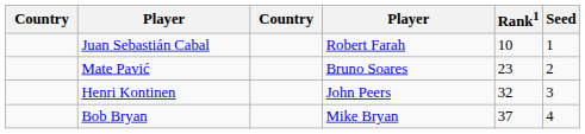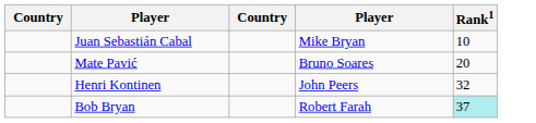- column: Seed | 1 | 2 | 3 | 4
Juan Sebastián Cabal | column 4: Robert Farah -> Mike Bryan
Mate Pavić | Rank1: 23 -> 20
Bob Bryan | column 4: Mike Bryan -> Robert Farah
Bob Bryan | Rank1: no background -> paleturquoise background
